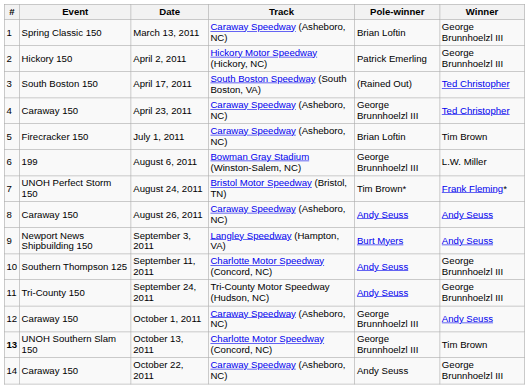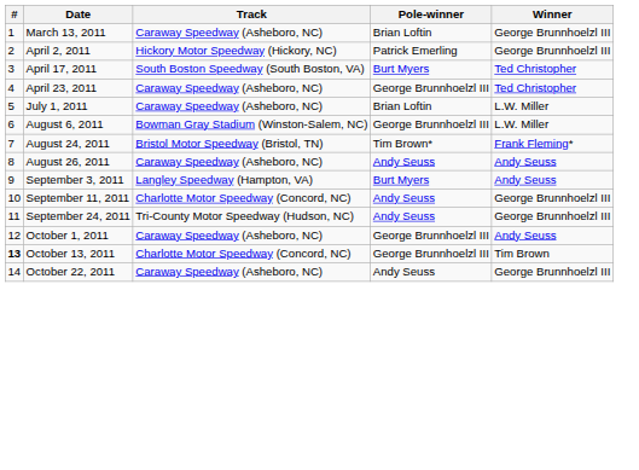- column: Event | Spring Classic 150 | Hickory 150 | South Boston 150 | Caraway 150 | Firecracker 150 | 199 | UNOH Perfect Storm 150 | Caraway 150 | Newport News Shipbuilding 150 | Southern Thompson 125 | Tri-County 150 | Caraway 150 | UNOH Southern Slam 150 | Caraway 150
April 17, 2011 | Pole-winner: (Rained Out) -> Burt Myers
July 1, 2011 | Winner: Tim Brown -> L.W. Miller
